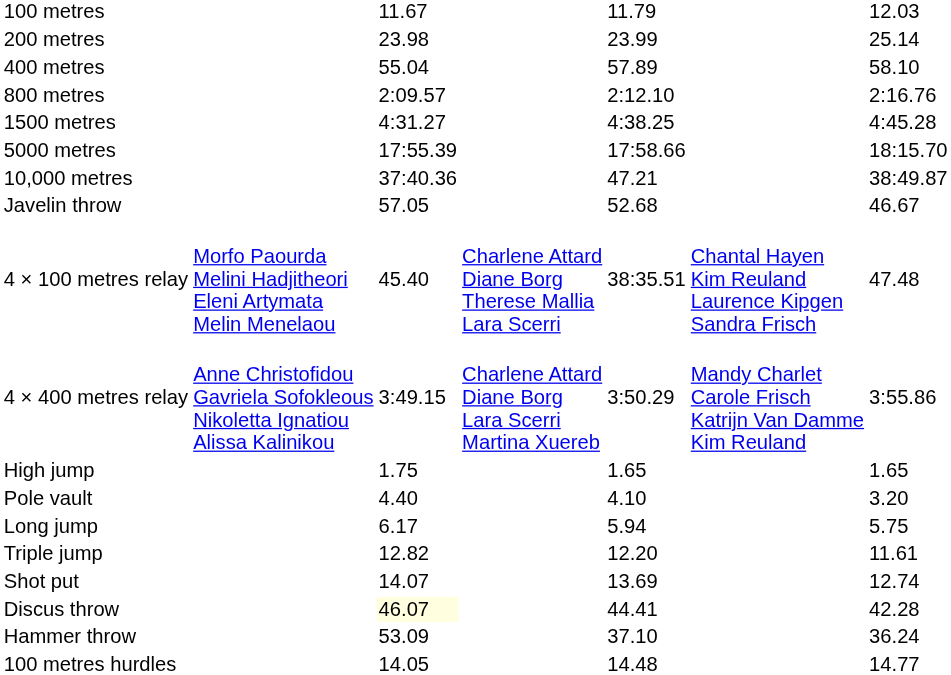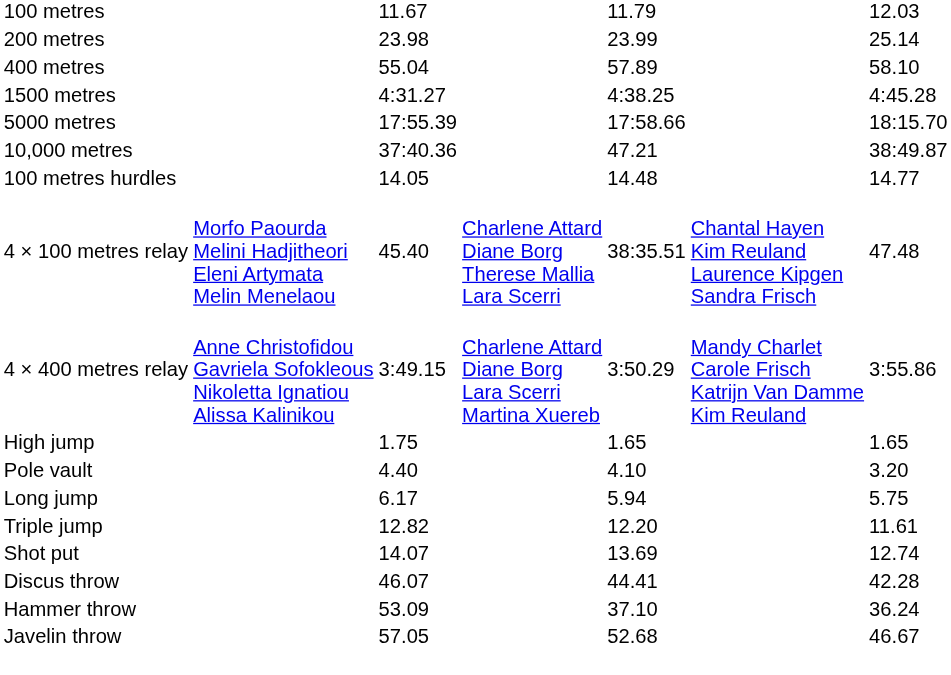- row: 800 metres | 2:09.57 | 2:12.10 | 2:16.76
rows swapped: 100 metres hurdles <-> Javelin throw
Discus throw | column 3: lightyellow background -> no background
